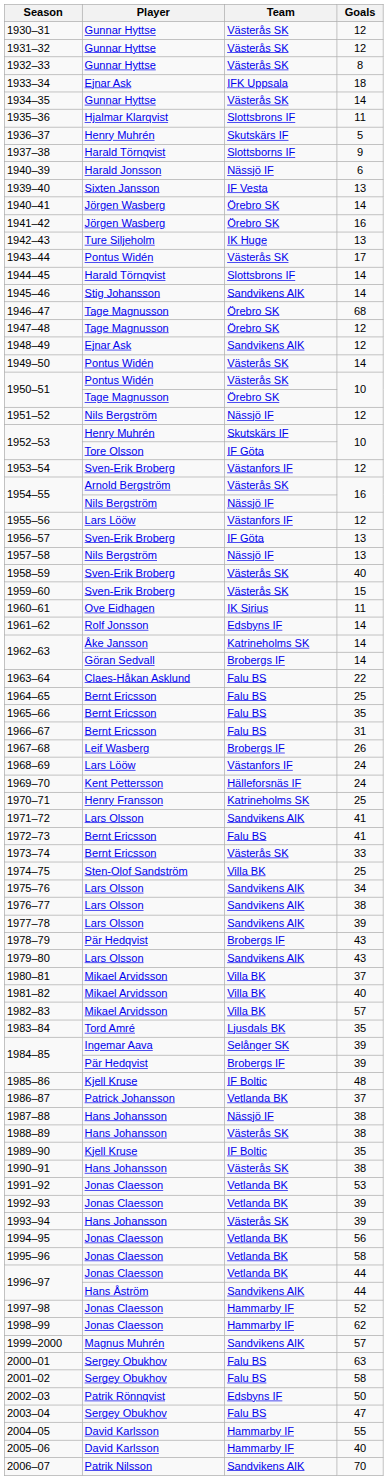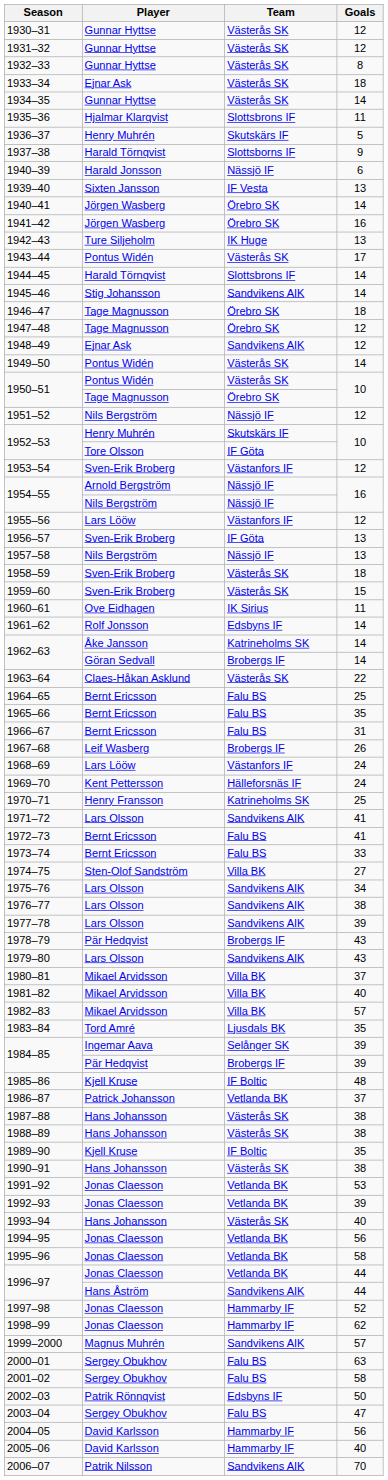1933–34 | Team: IFK Uppsala -> Västerås SK
1946–47 | Goals: 68 -> 18
1954–55 / Arnold Bergström | Team: Västerås SK -> Nässjö IF
1958–59 | Goals: 40 -> 18
1963–64 | Team: Falu BS -> Västerås SK
1973–74 | Team: Västerås SK -> Falu BS
1974–75 | Goals: 25 -> 27
1987–88 | Team: Nässjö IF -> Västerås SK
1993–94 | Goals: 39 -> 40
2004–05 | Goals: 55 -> 56
